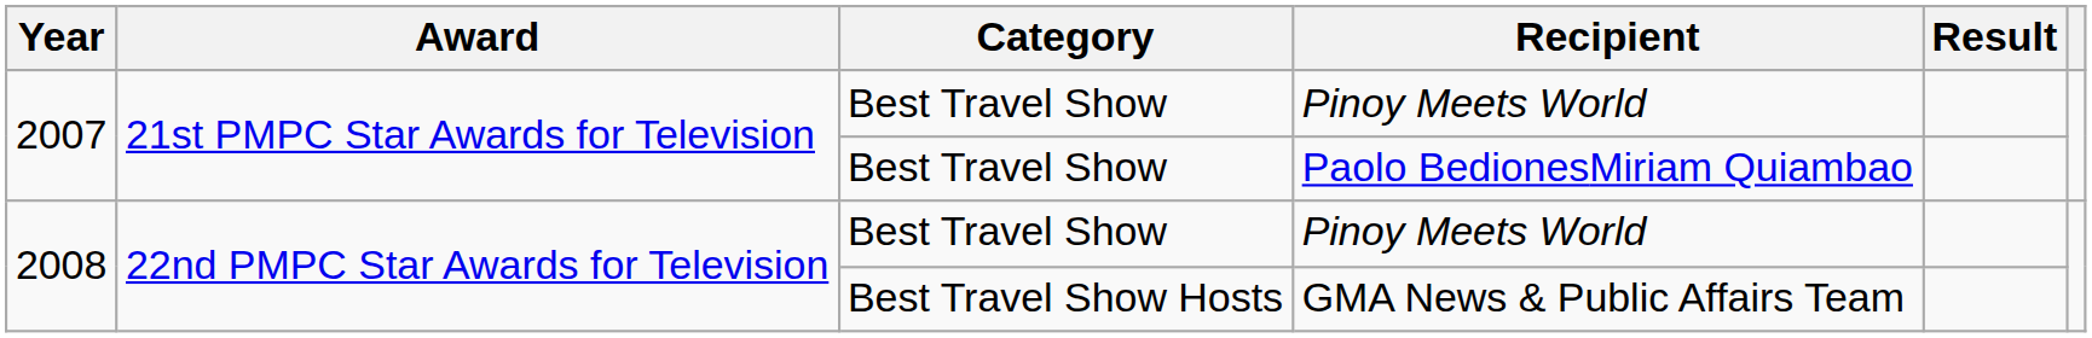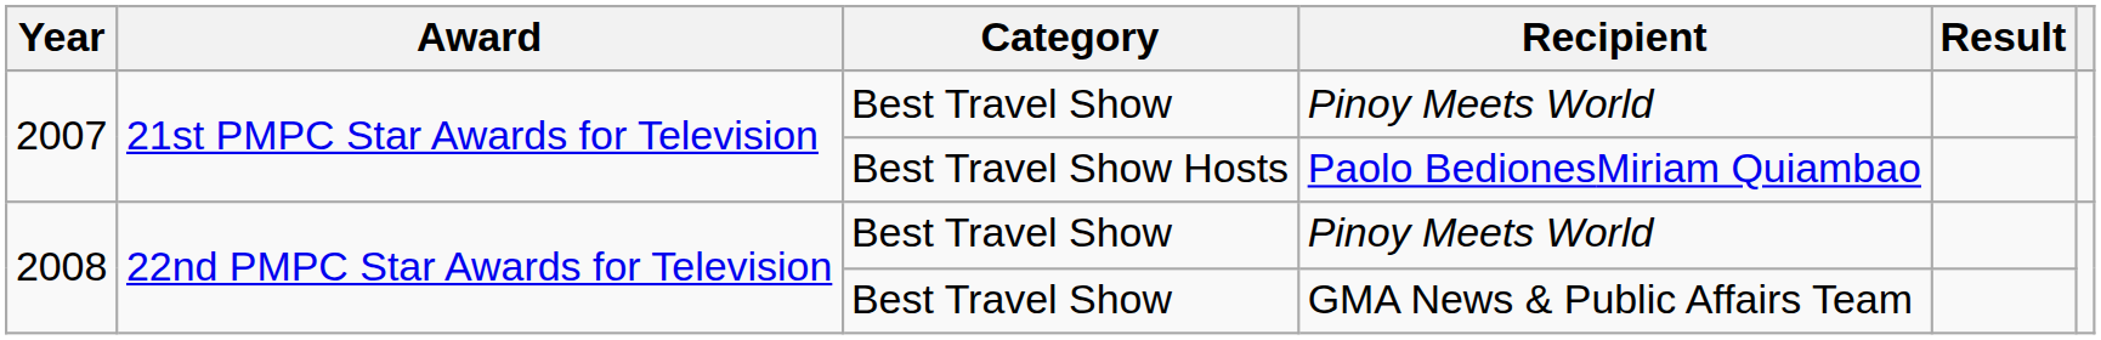Paolo BedionesMiriam Quiambao | Category: Best Travel Show -> Best Travel Show Hosts
GMA News & Public Affairs Team | Category: Best Travel Show Hosts -> Best Travel Show
